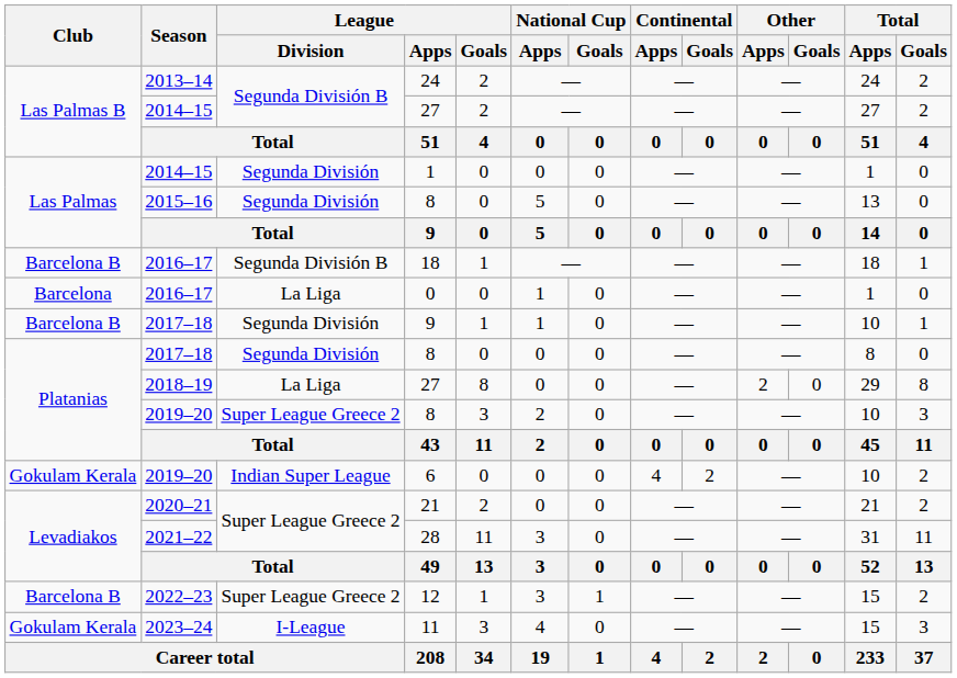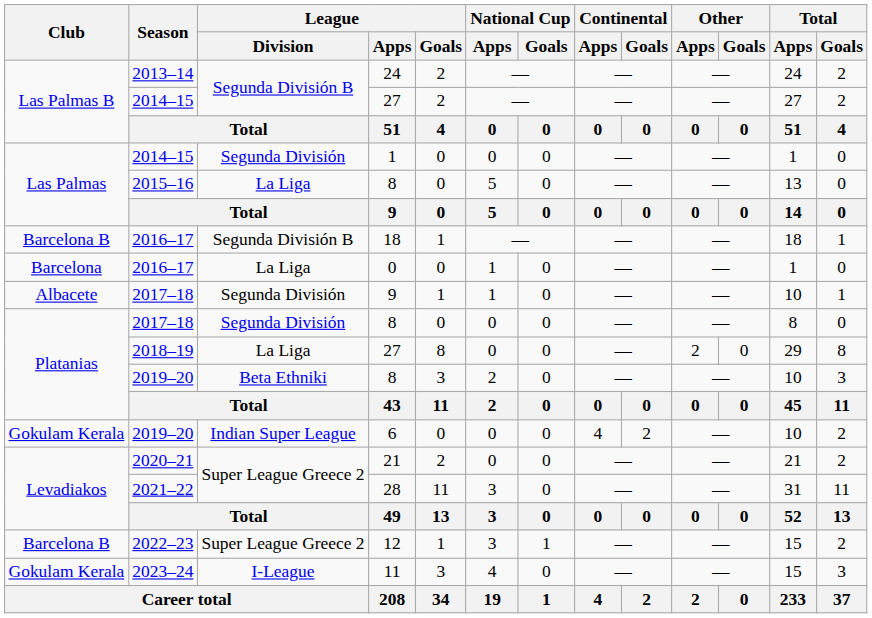2015–16 / 8 | League / Division: Segunda División -> La Liga
2017–18 / 9 | Club: Barcelona B -> Albacete
2019–20 / 8 | League / Division: Super League Greece 2 -> Beta Ethniki
